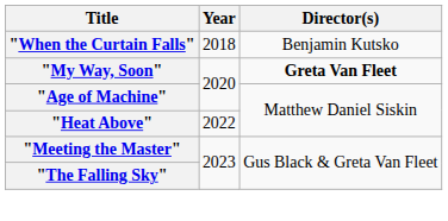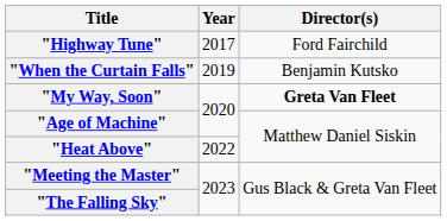+ row: "Highway Tune" | 2017 | Ford Fairchild
"When the Curtain Falls" | Year: 2018 -> 2019
